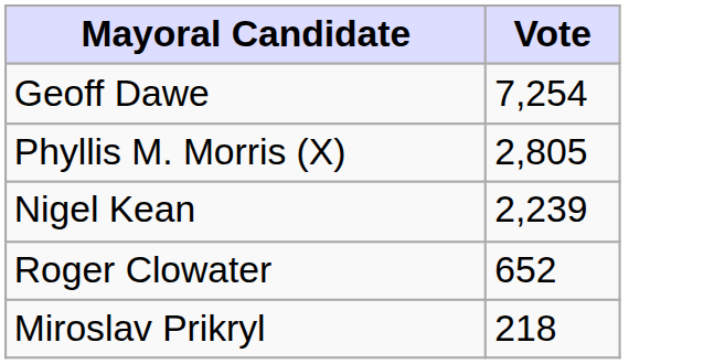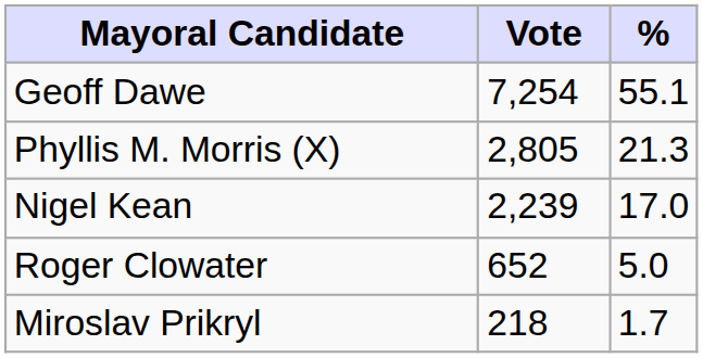+ column: % | 55.1 | 21.3 | 17.0 | 5.0 | 1.7
